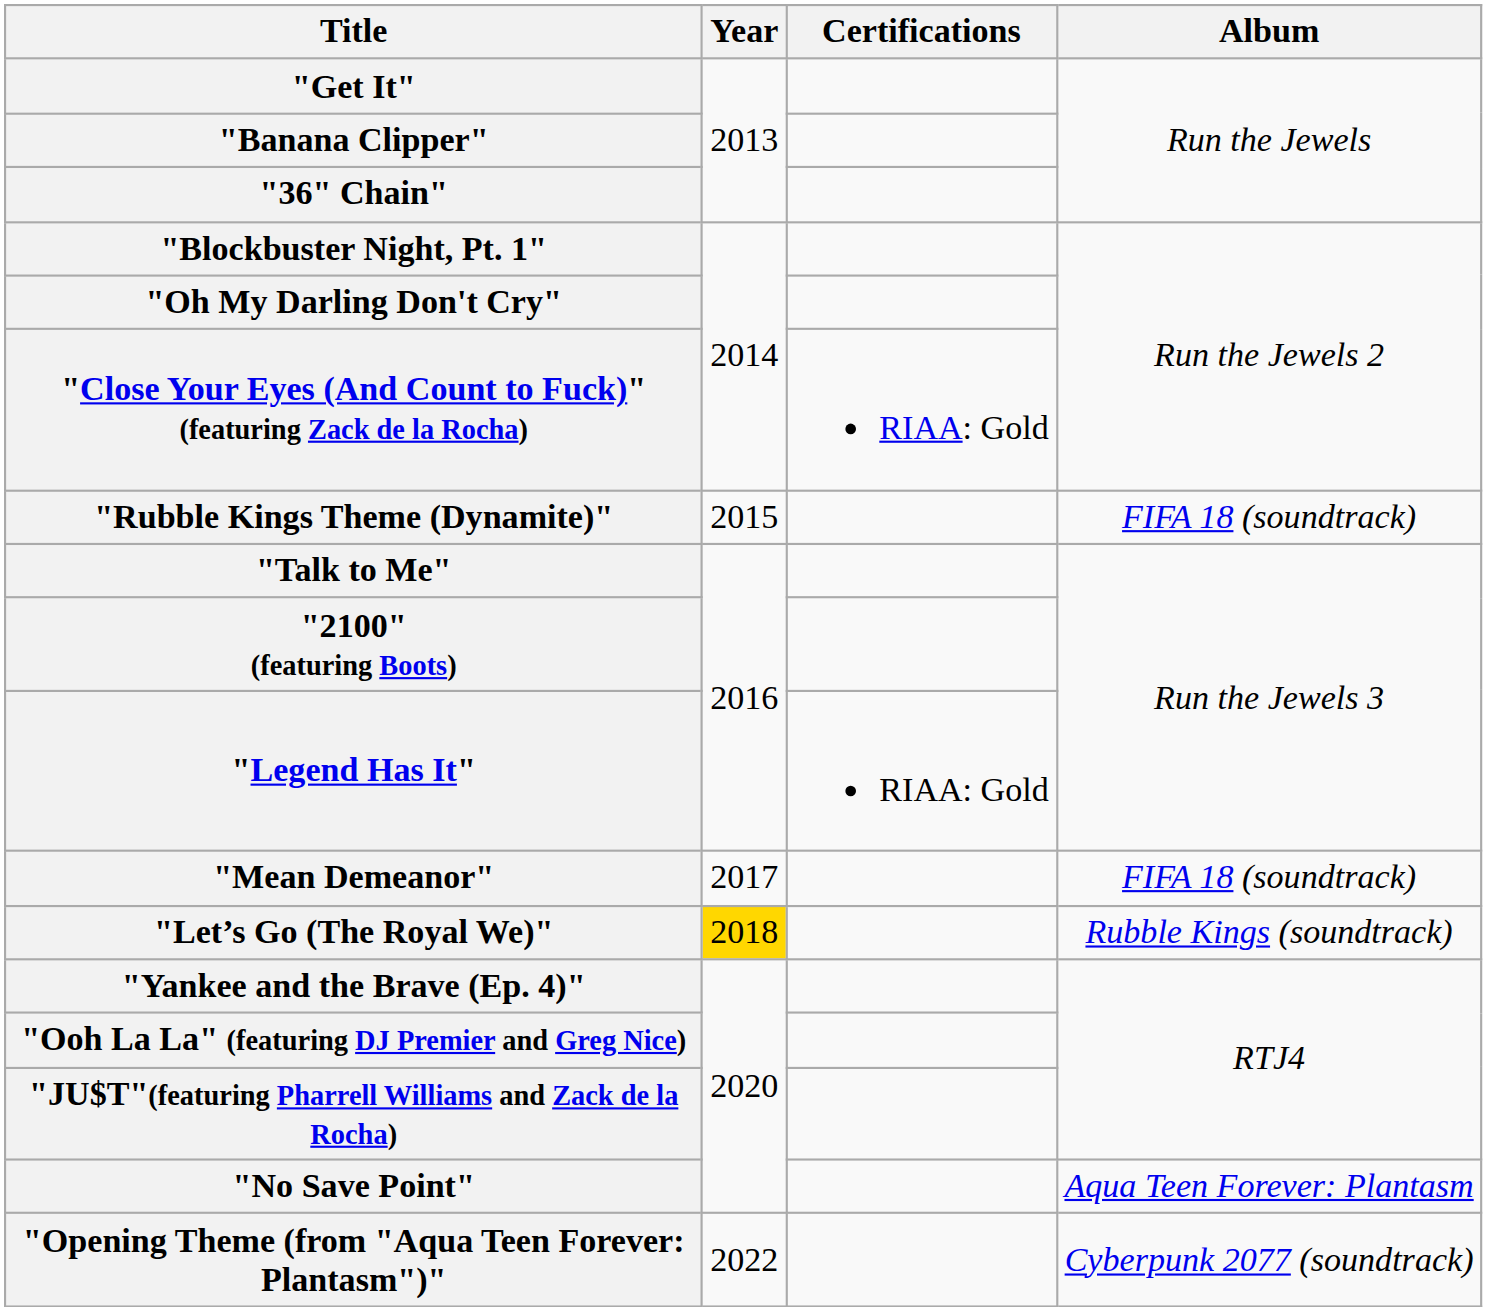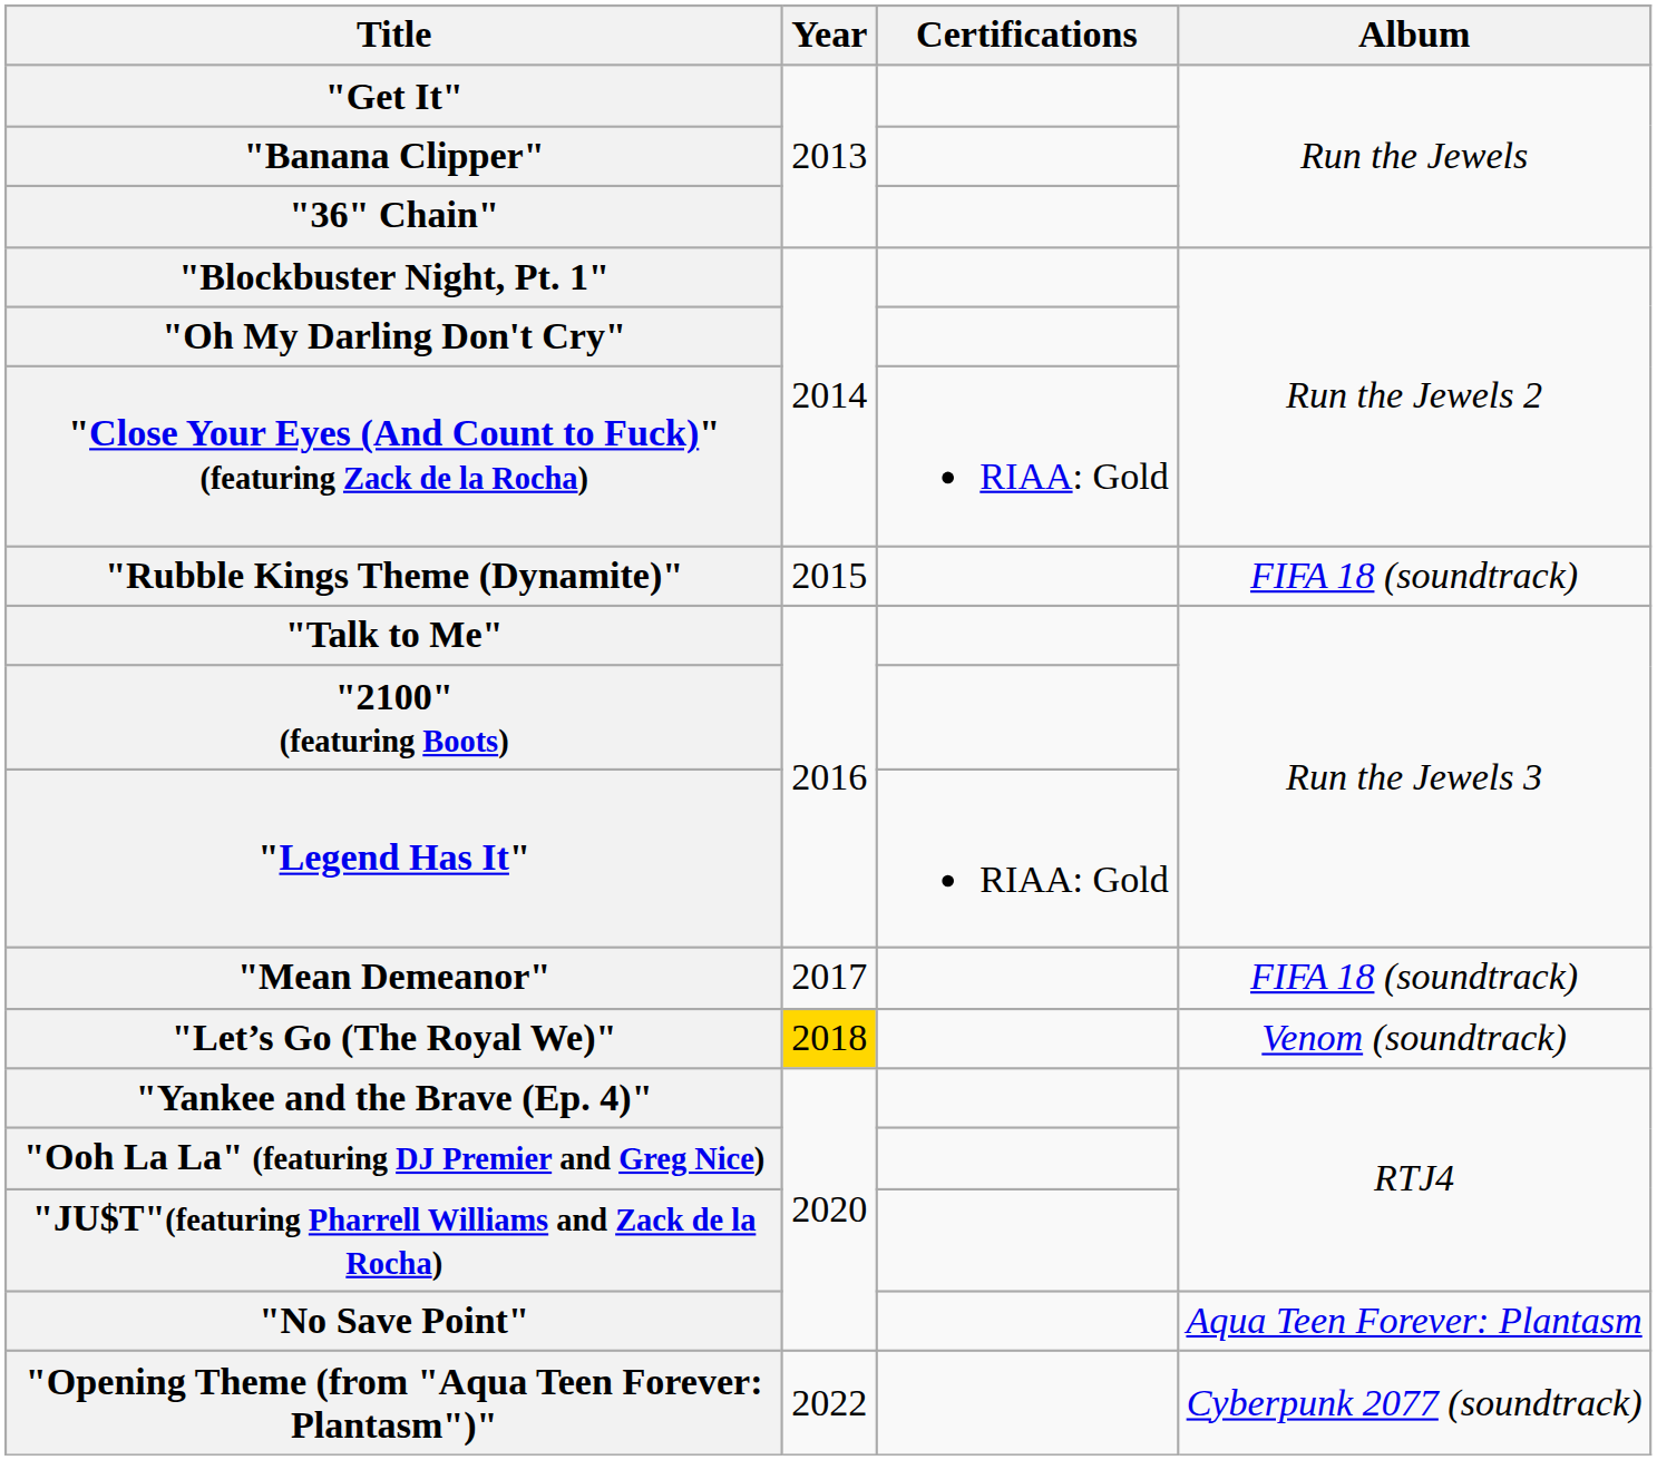"Let’s Go (The Royal We)" | Album: Rubble Kings (soundtrack) -> Venom (soundtrack)
